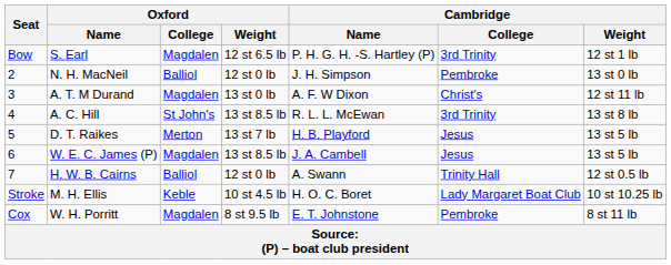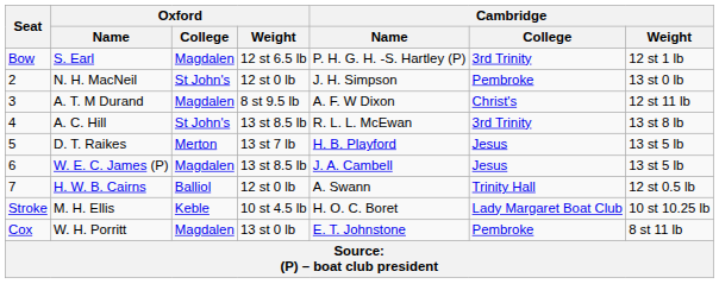N. H. MacNeil | Oxford / College: Balliol -> St John's
A. T. M Durand | Oxford / Weight: 13 st 0 lb -> 8 st 9.5 lb
W. H. Porritt | Oxford / Weight: 8 st 9.5 lb -> 13 st 0 lb
